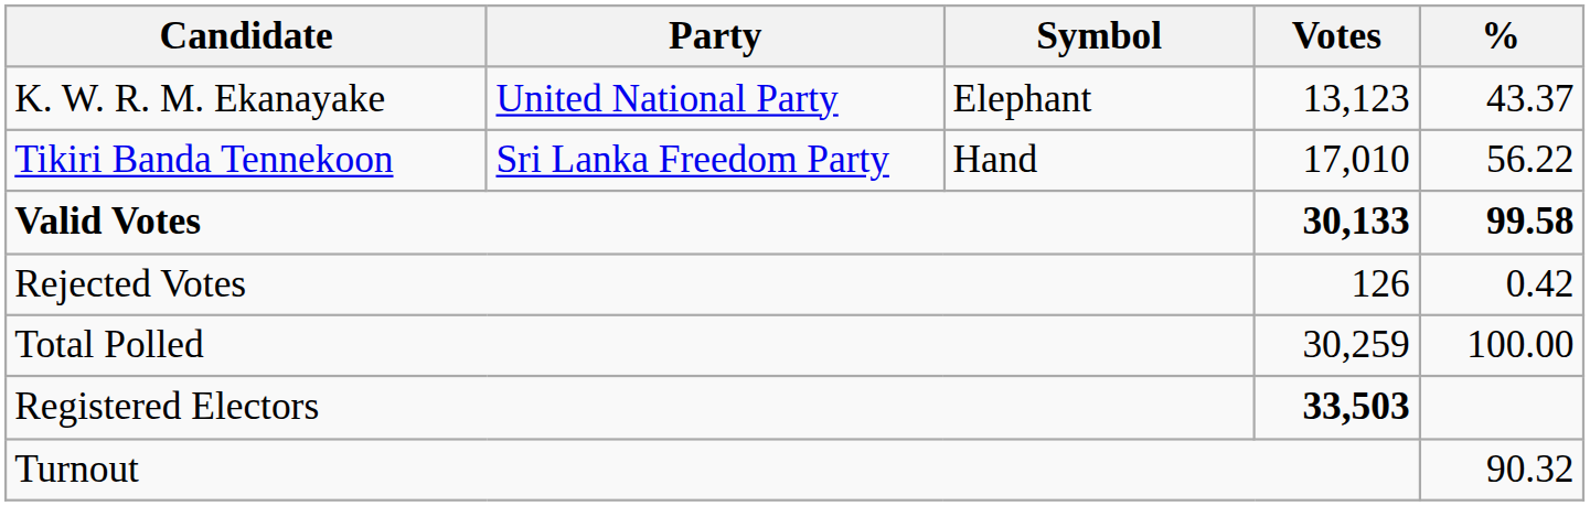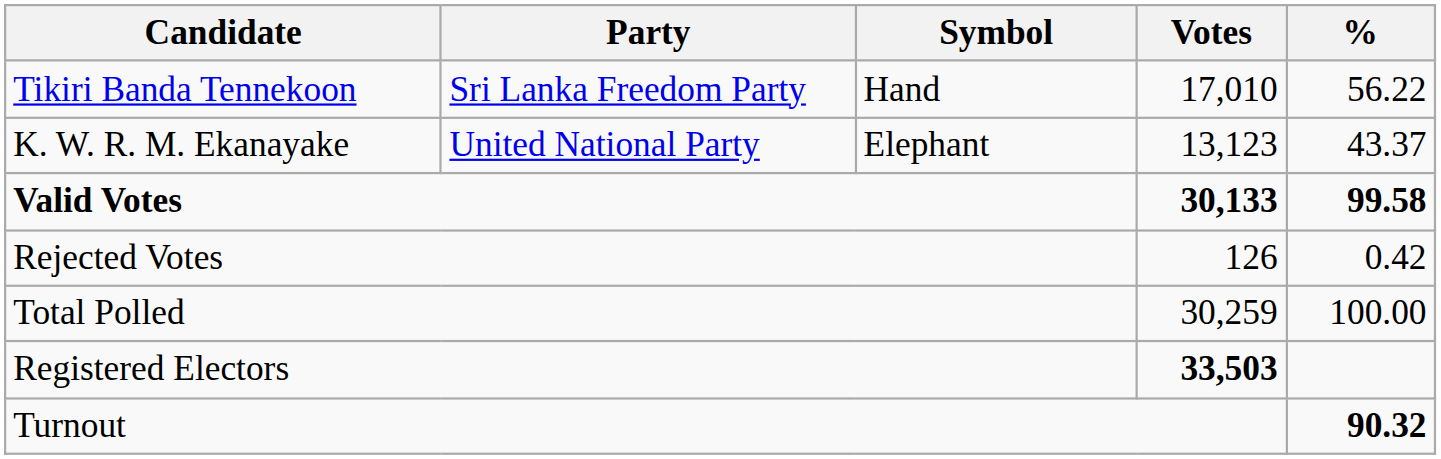rows swapped: Tikiri Banda Tennekoon <-> K. W. R. M. Ekanayake
Turnout | %: normal -> bold
